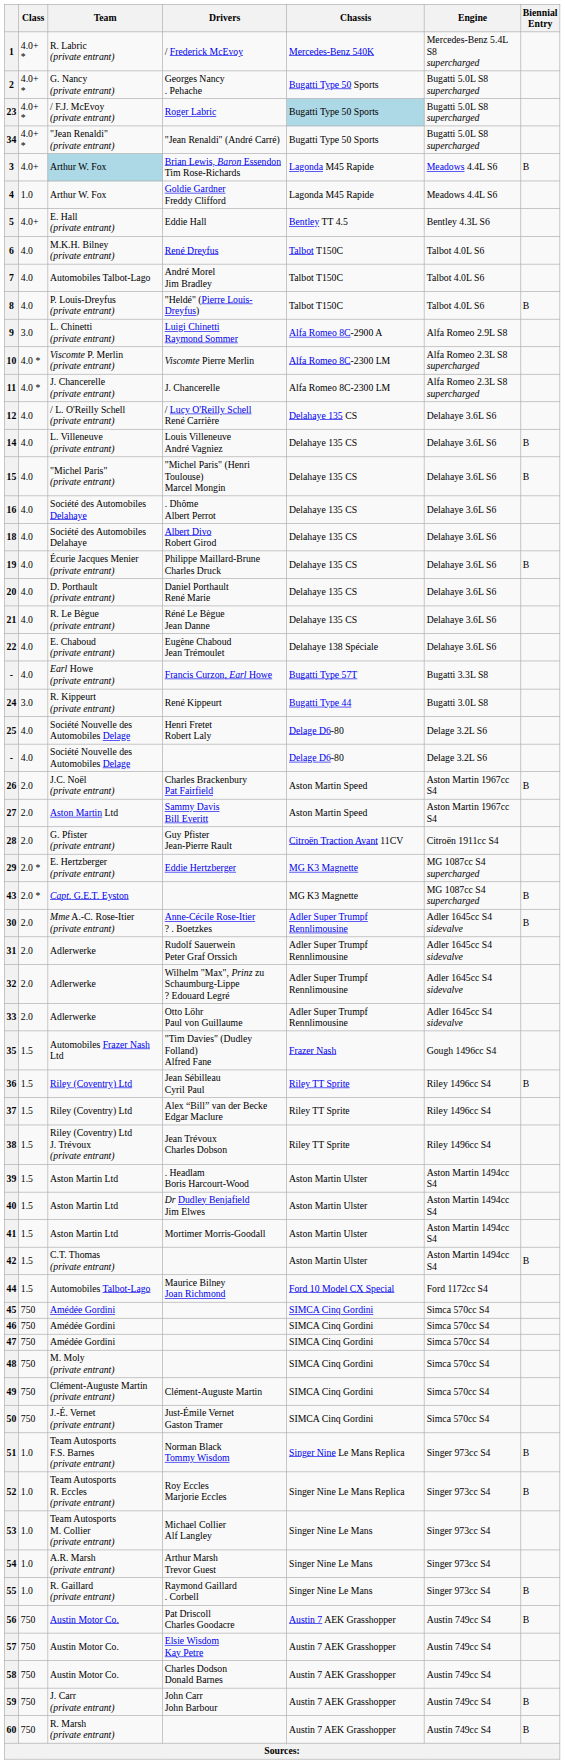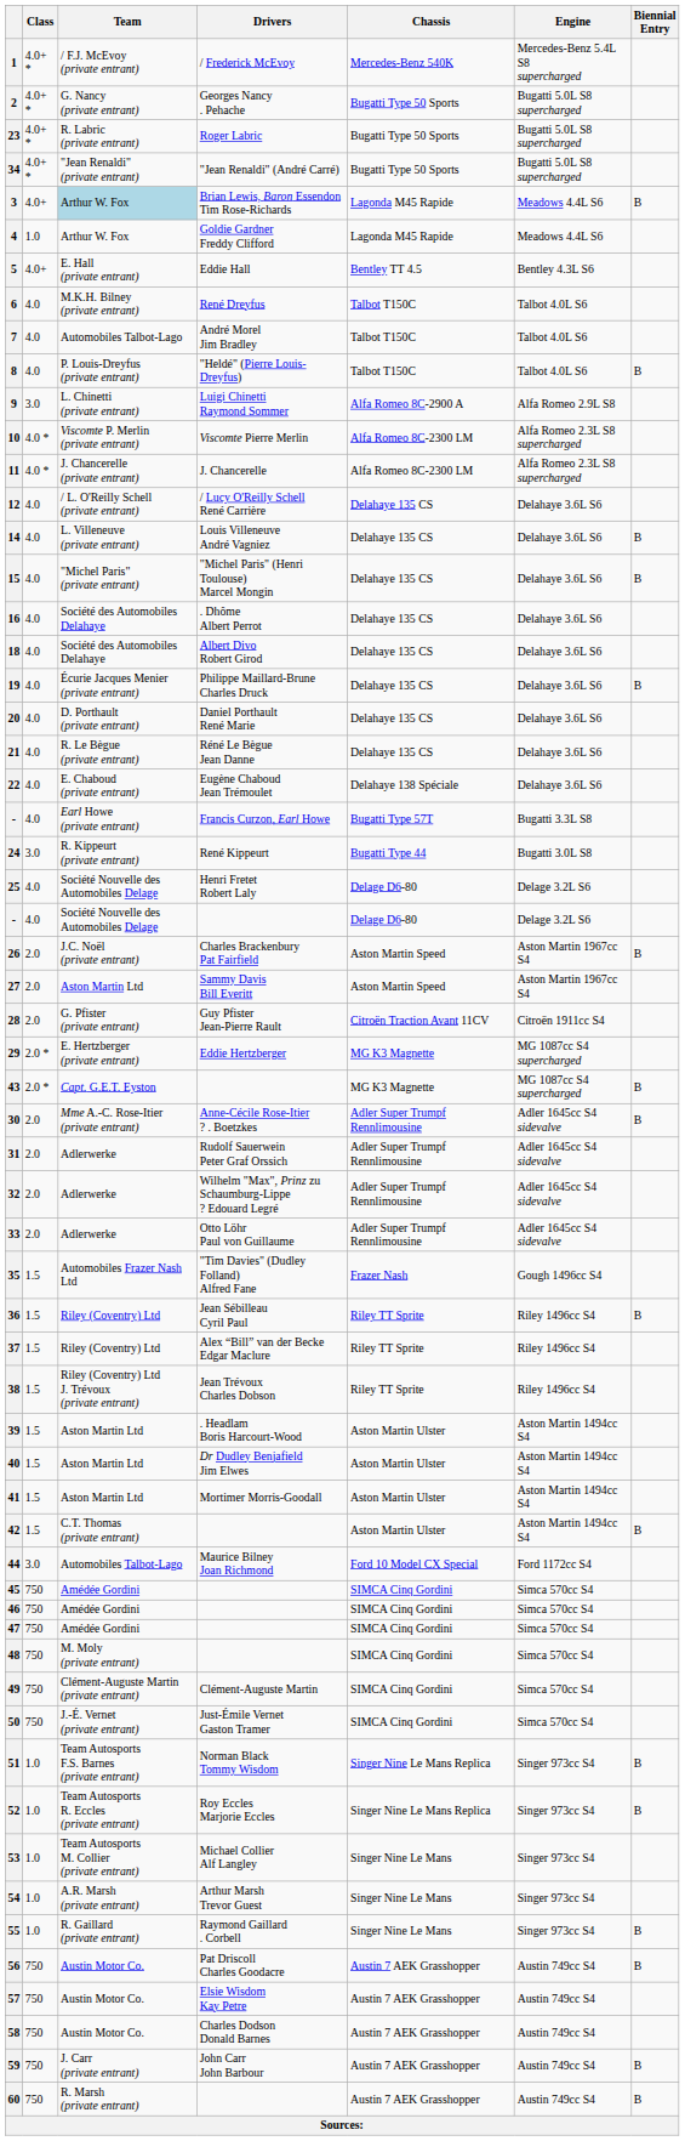1 | Team: R. Labric (private entrant) -> / F.J. McEvoy (private entrant)
23 | Team: / F.J. McEvoy (private entrant) -> R. Labric (private entrant)
23 | Chassis: lightblue background -> no background
44 | Class: 1.5 -> 3.0
